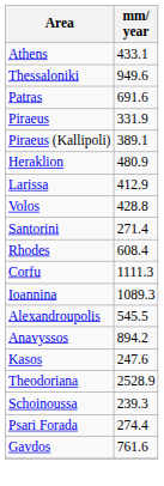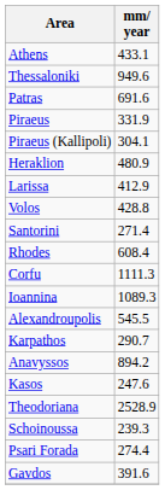Piraeus (Kallipoli) | mm/ year: 389.1 -> 304.1
+ row: Karpathos | 290.7
Gavdos | mm/ year: 761.6 -> 391.6
